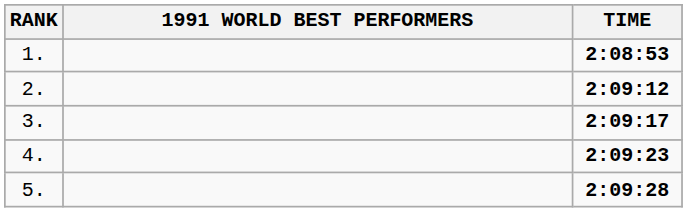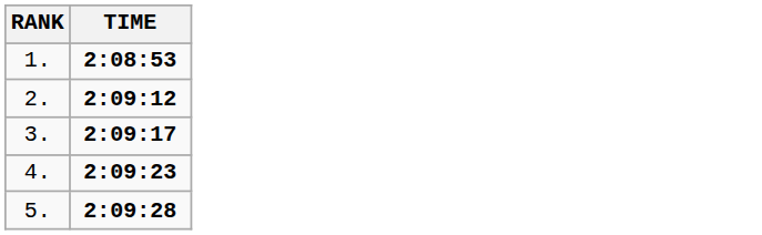- column: 1991 WORLD BEST PERFORMERS
